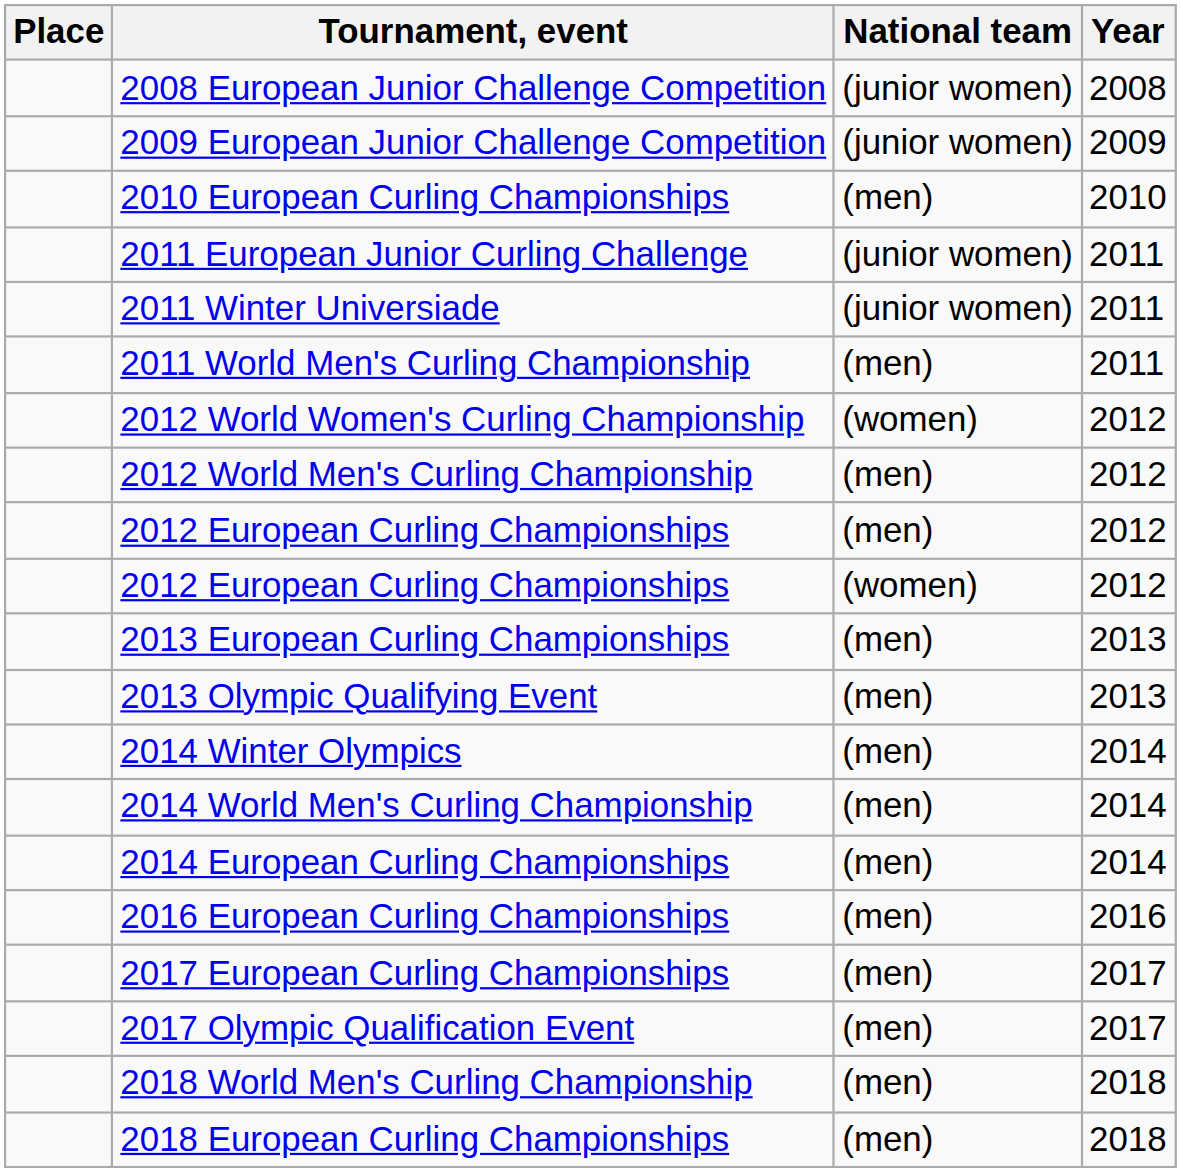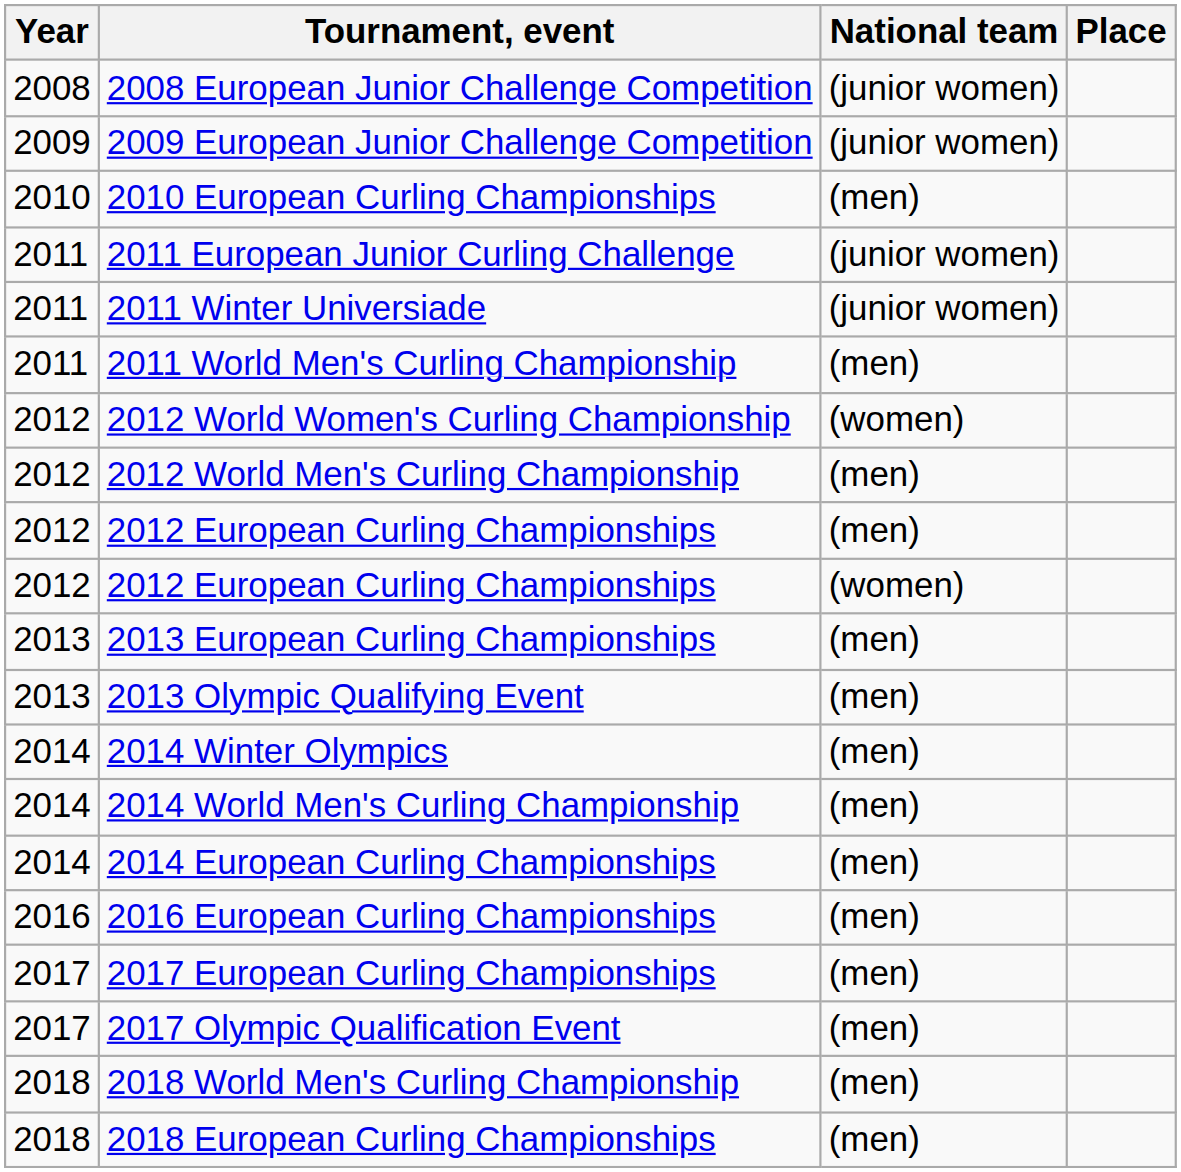columns swapped: Year <-> Place
